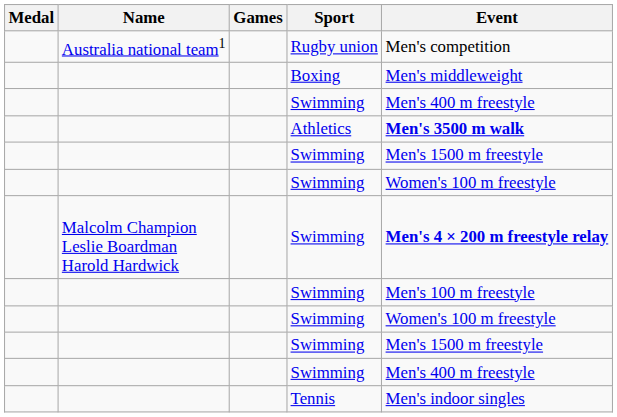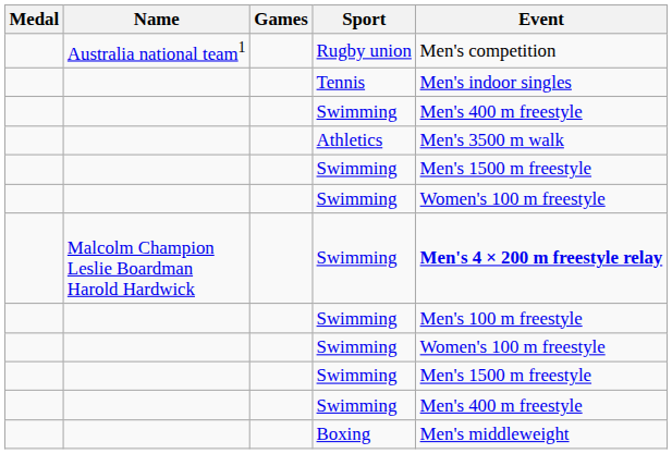rows swapped: Boxing <-> Tennis
Athletics | Event: bold -> normal
